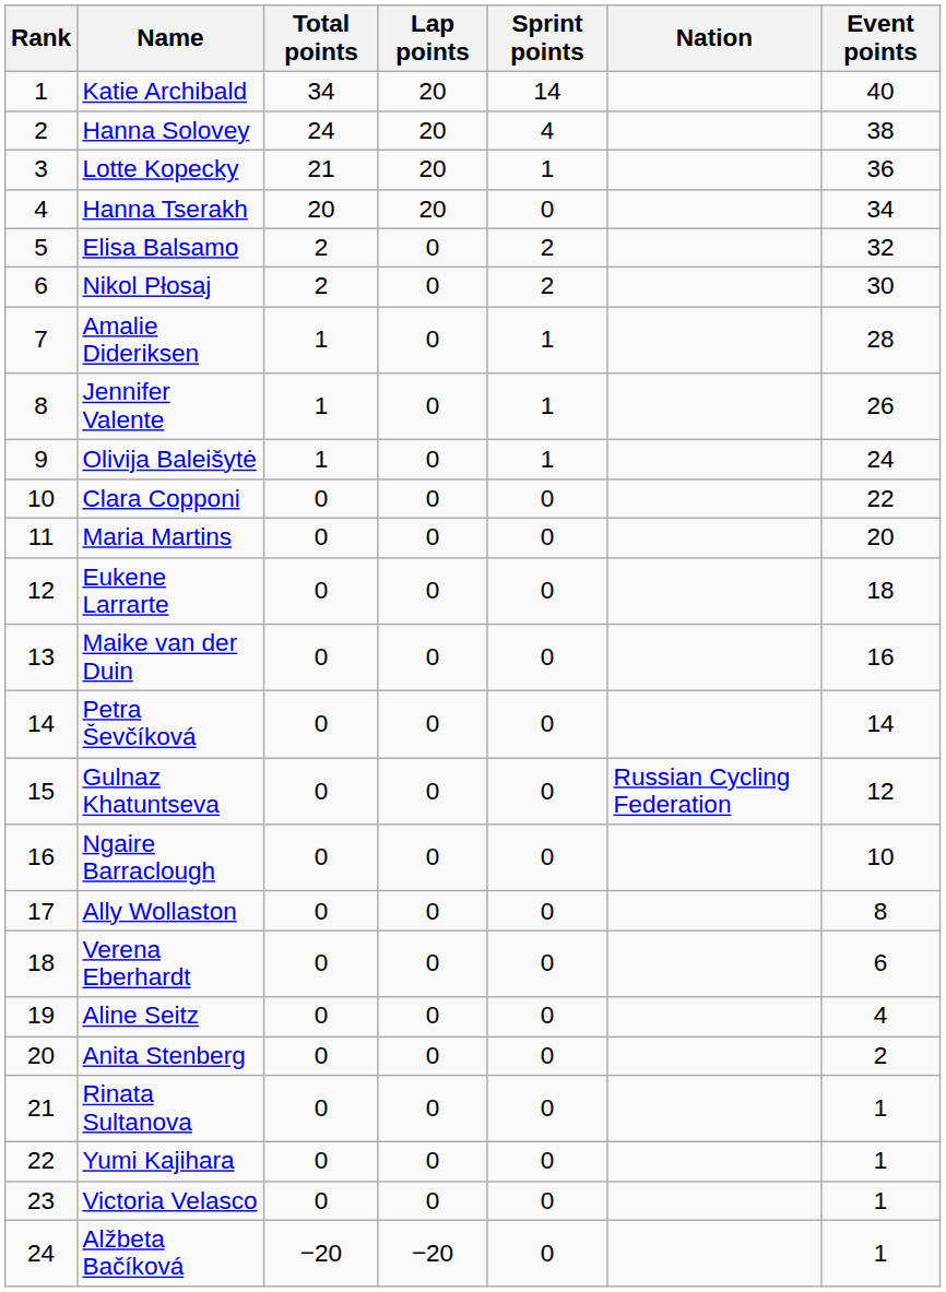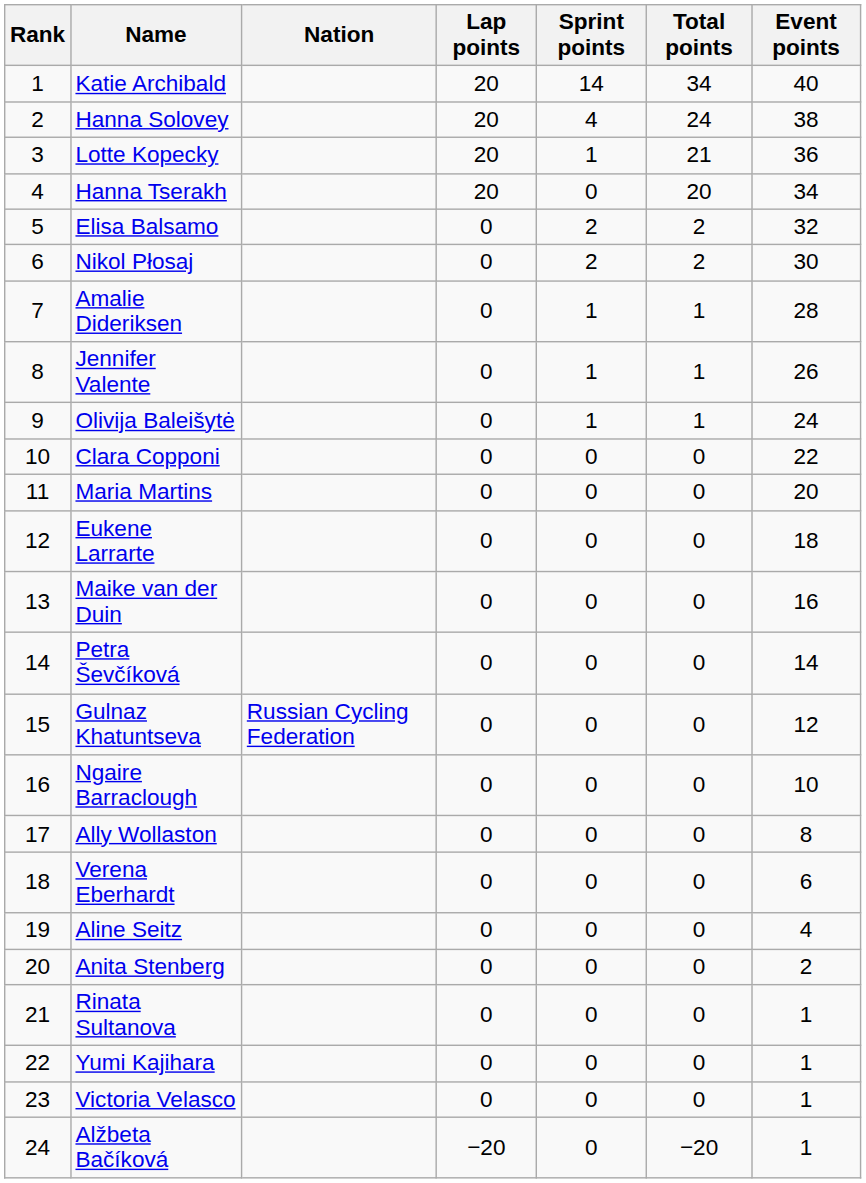columns swapped: Nation <-> Total points
